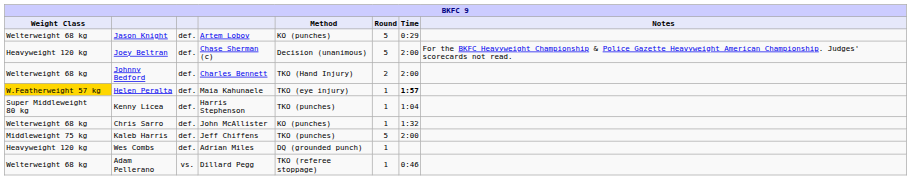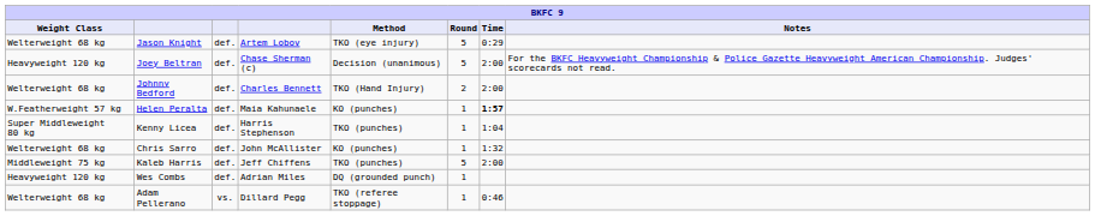Jason Knight | Method: KO (punches) -> TKO (eye injury)
Helen Peralta | Weight Class: gold background -> no background
Helen Peralta | Method: TKO (eye injury) -> KO (punches)
